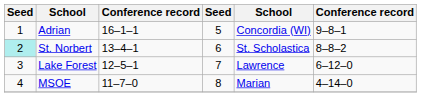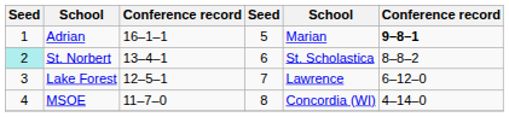Adrian | column 5: Concordia (WI) -> Marian
Adrian | column 6: normal -> bold
MSOE | column 5: Marian -> Concordia (WI)
